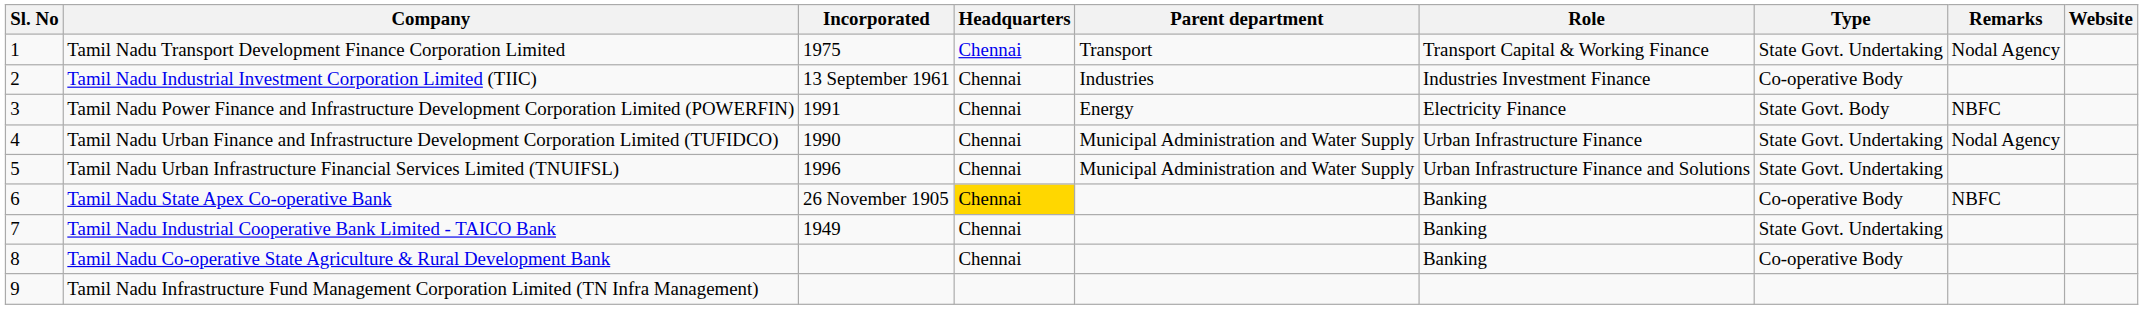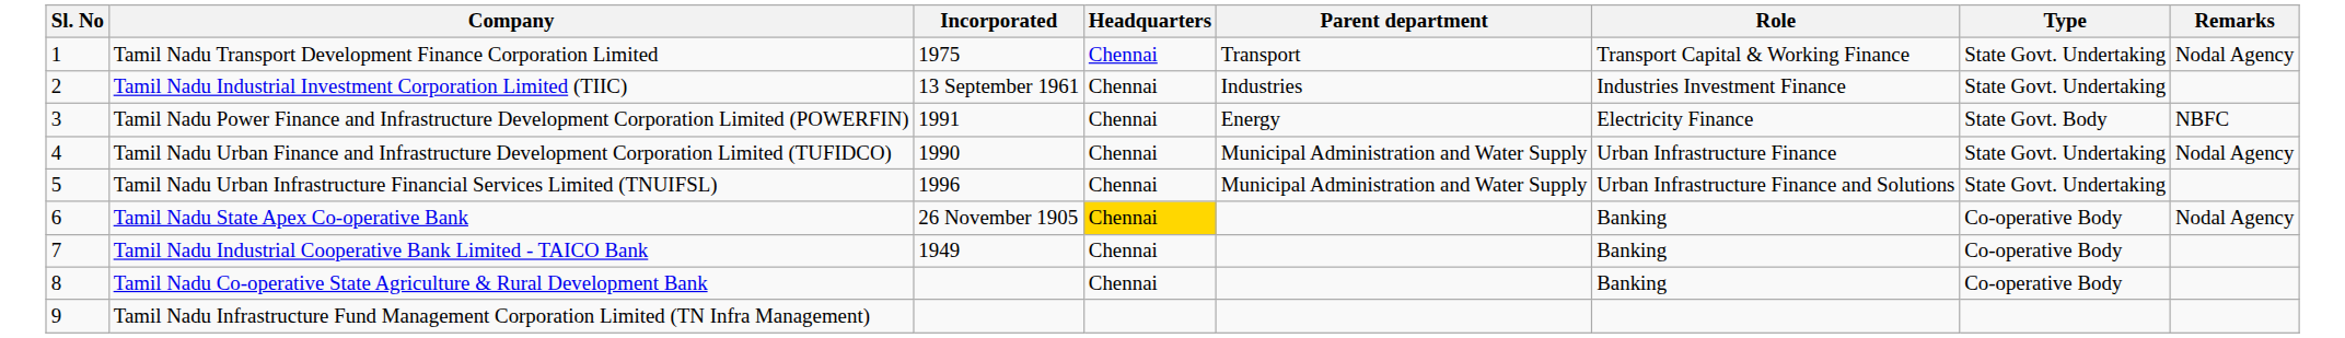- column: Website
Tamil Nadu Industrial Investment Corporation Limited (TIIC) | Type: Co-operative Body -> State Govt. Undertaking
Tamil Nadu State Apex Co-operative Bank | Remarks: NBFC -> Nodal Agency
Tamil Nadu Industrial Cooperative Bank Limited - TAICO Bank | Type: State Govt. Undertaking -> Co-operative Body
